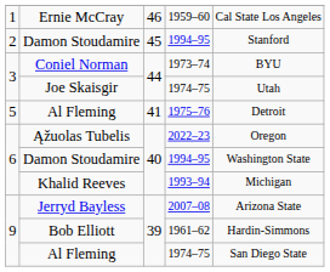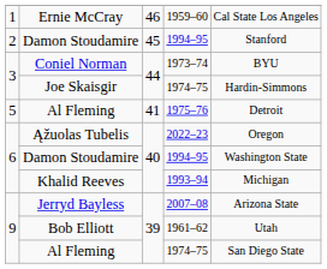Joe Skaisgir | column 5: Utah -> Hardin-Simmons
Bob Elliott | column 5: Hardin-Simmons -> Utah
